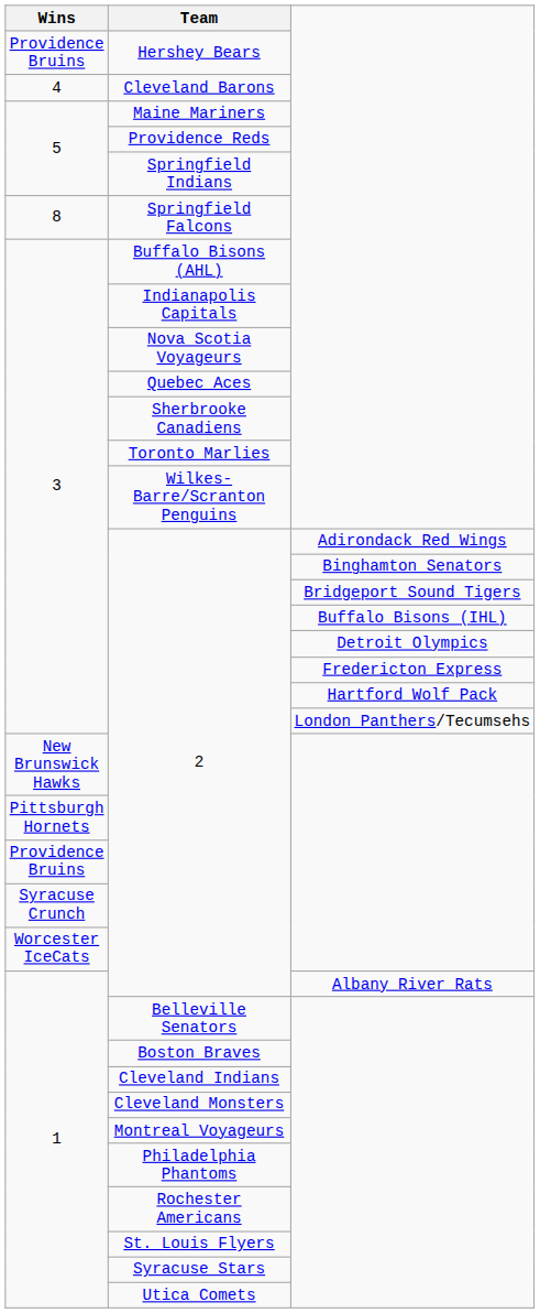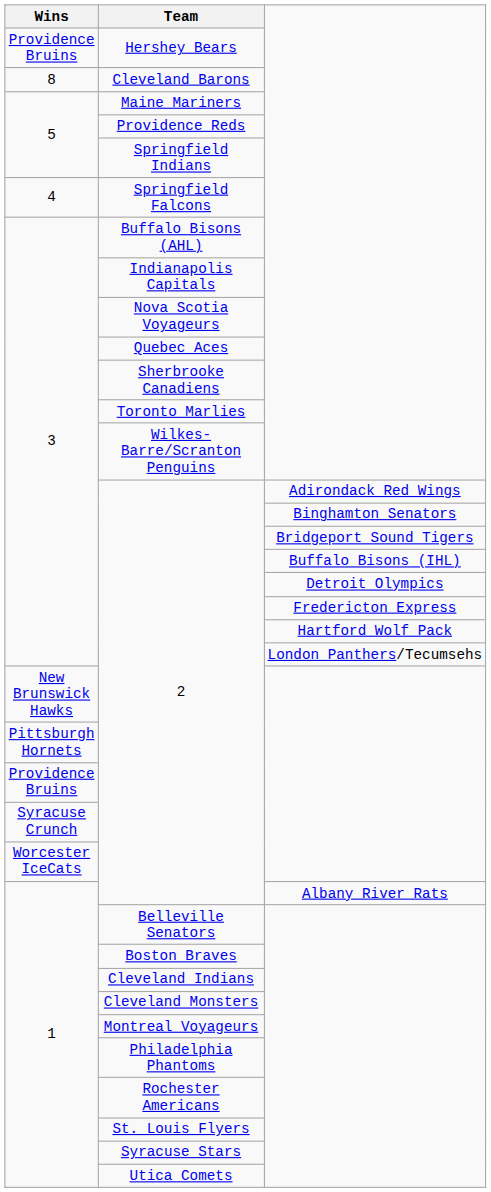Cleveland Barons | Wins: 4 -> 8
Springfield Falcons | Wins: 8 -> 4
